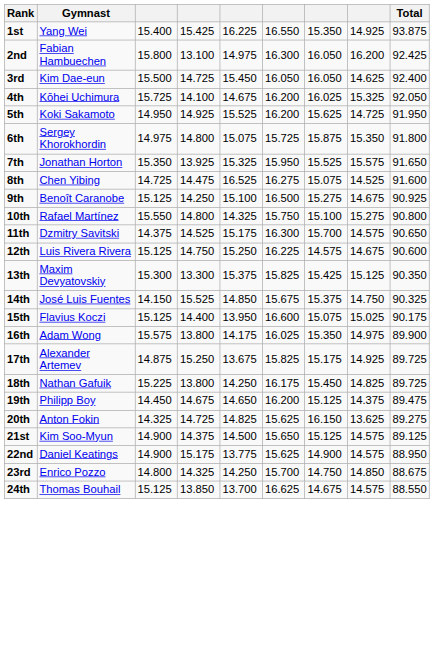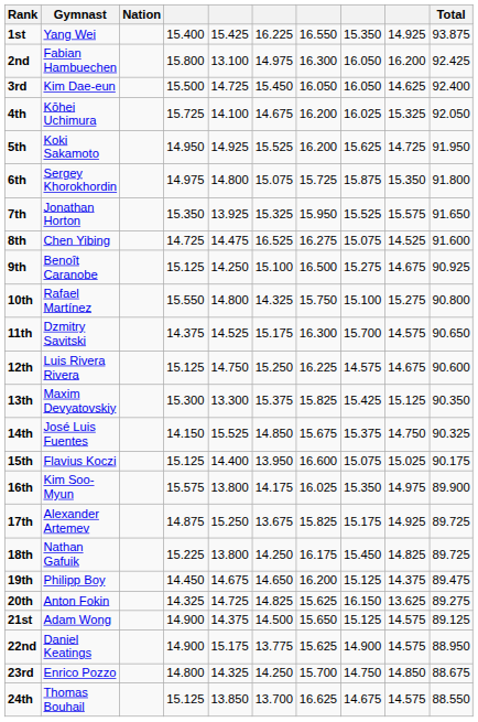+ column: Nation
16th | Gymnast: Adam Wong -> Kim Soo-Myun
21st | Gymnast: Kim Soo-Myun -> Adam Wong
